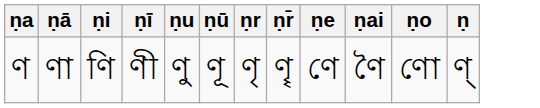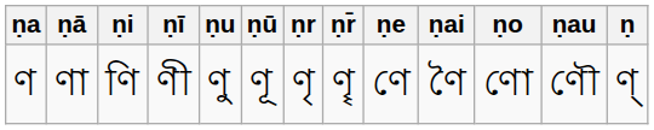+ column: ṇau | ণৌ
